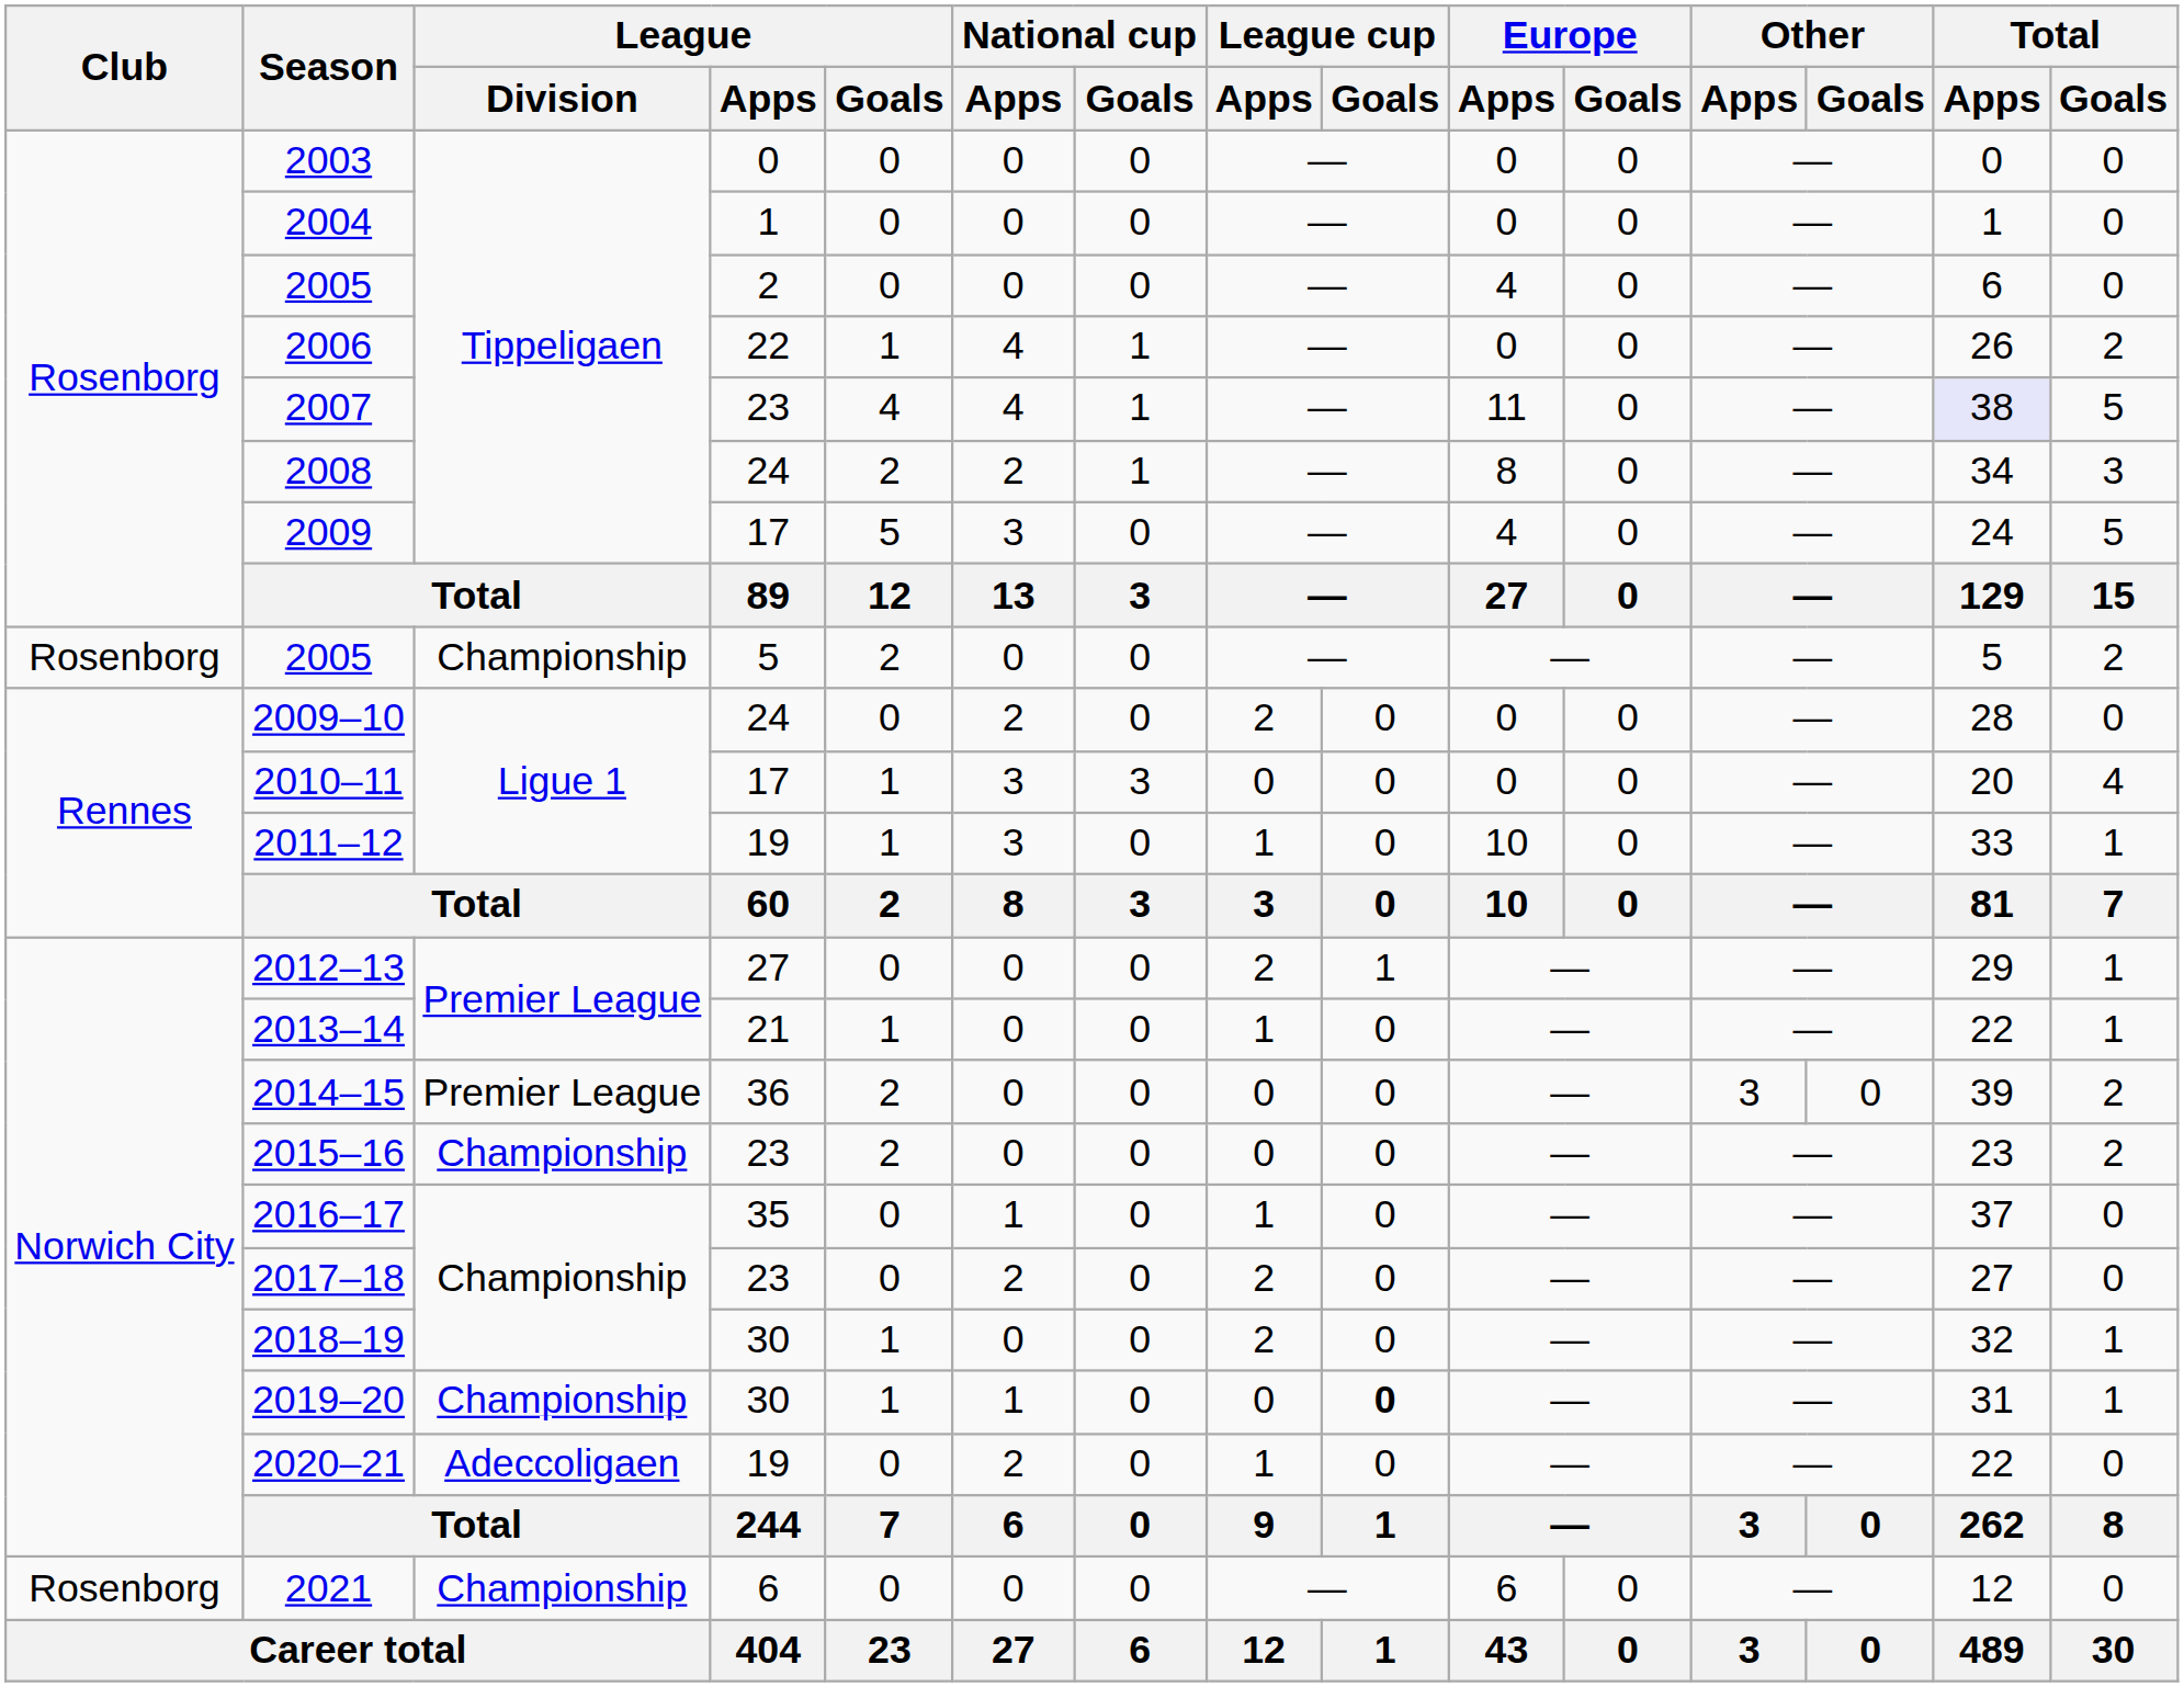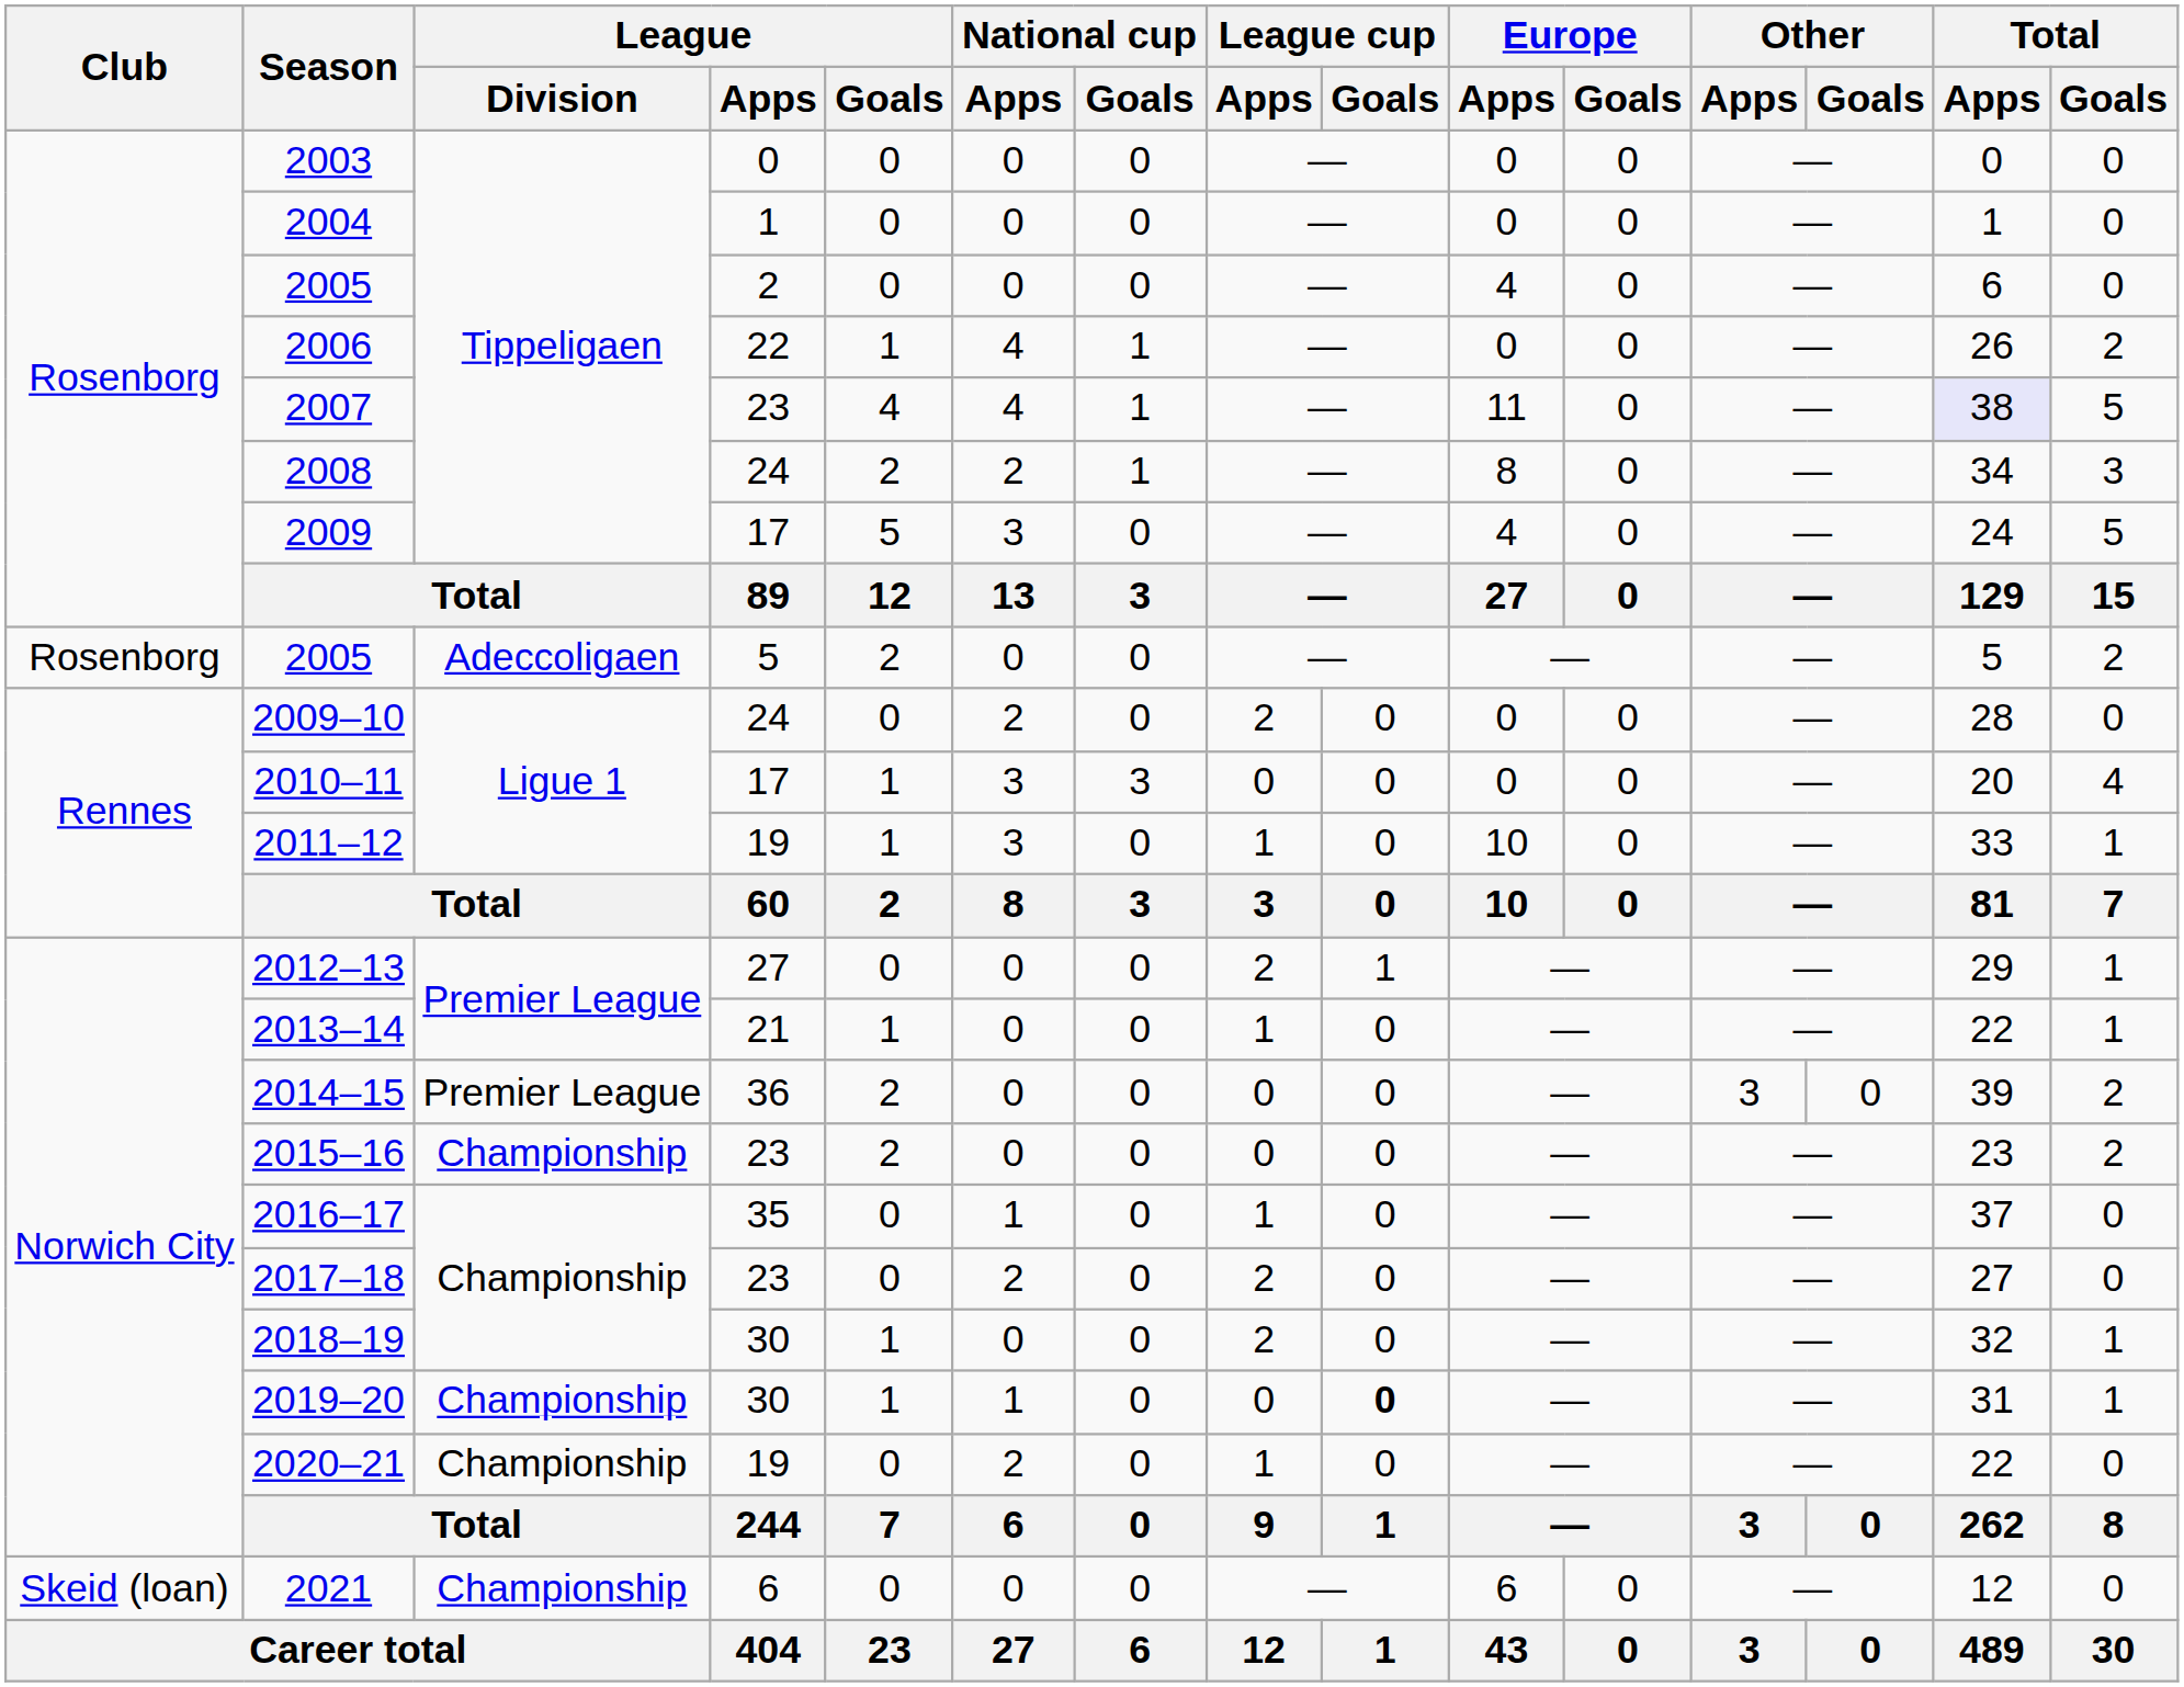2005 / 5 | League / Division: Championship -> Adeccoligaen
2020–21 | League / Division: Adeccoligaen -> Championship
2021 | Club: Rosenborg -> Skeid (loan)
